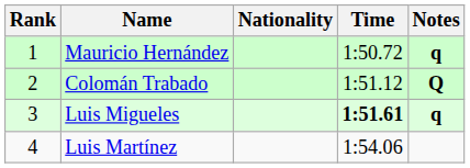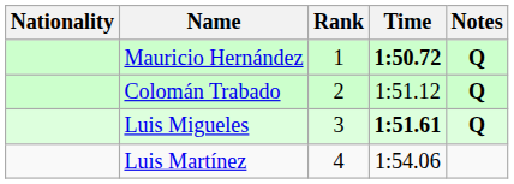columns swapped: Rank <-> Nationality
Mauricio Hernández | Time: normal -> bold
Mauricio Hernández | Notes: q -> Q
Luis Migueles | Notes: q -> Q
